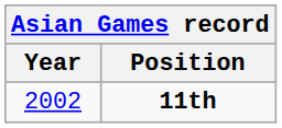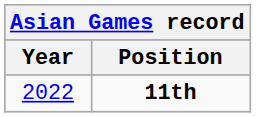11th | Year: 2002 -> 2022
